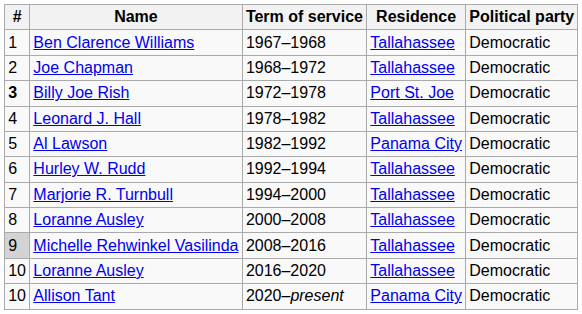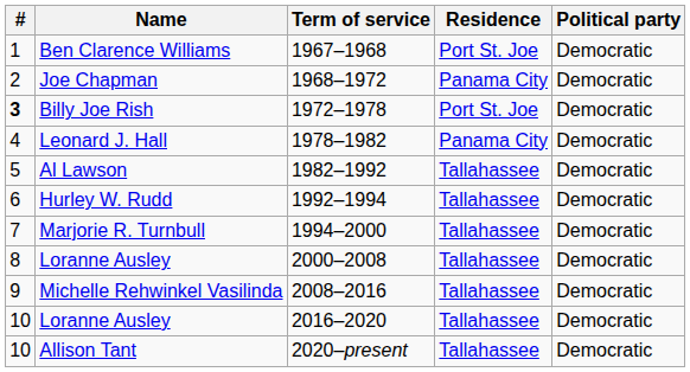Ben Clarence Williams | Residence: Tallahassee -> Port St. Joe
Joe Chapman | Residence: Tallahassee -> Panama City
Leonard J. Hall | Residence: Tallahassee -> Panama City
Al Lawson | Residence: Panama City -> Tallahassee
Michelle Rehwinkel Vasilinda | #: lightgrey background -> no background
Allison Tant | Residence: Panama City -> Tallahassee
